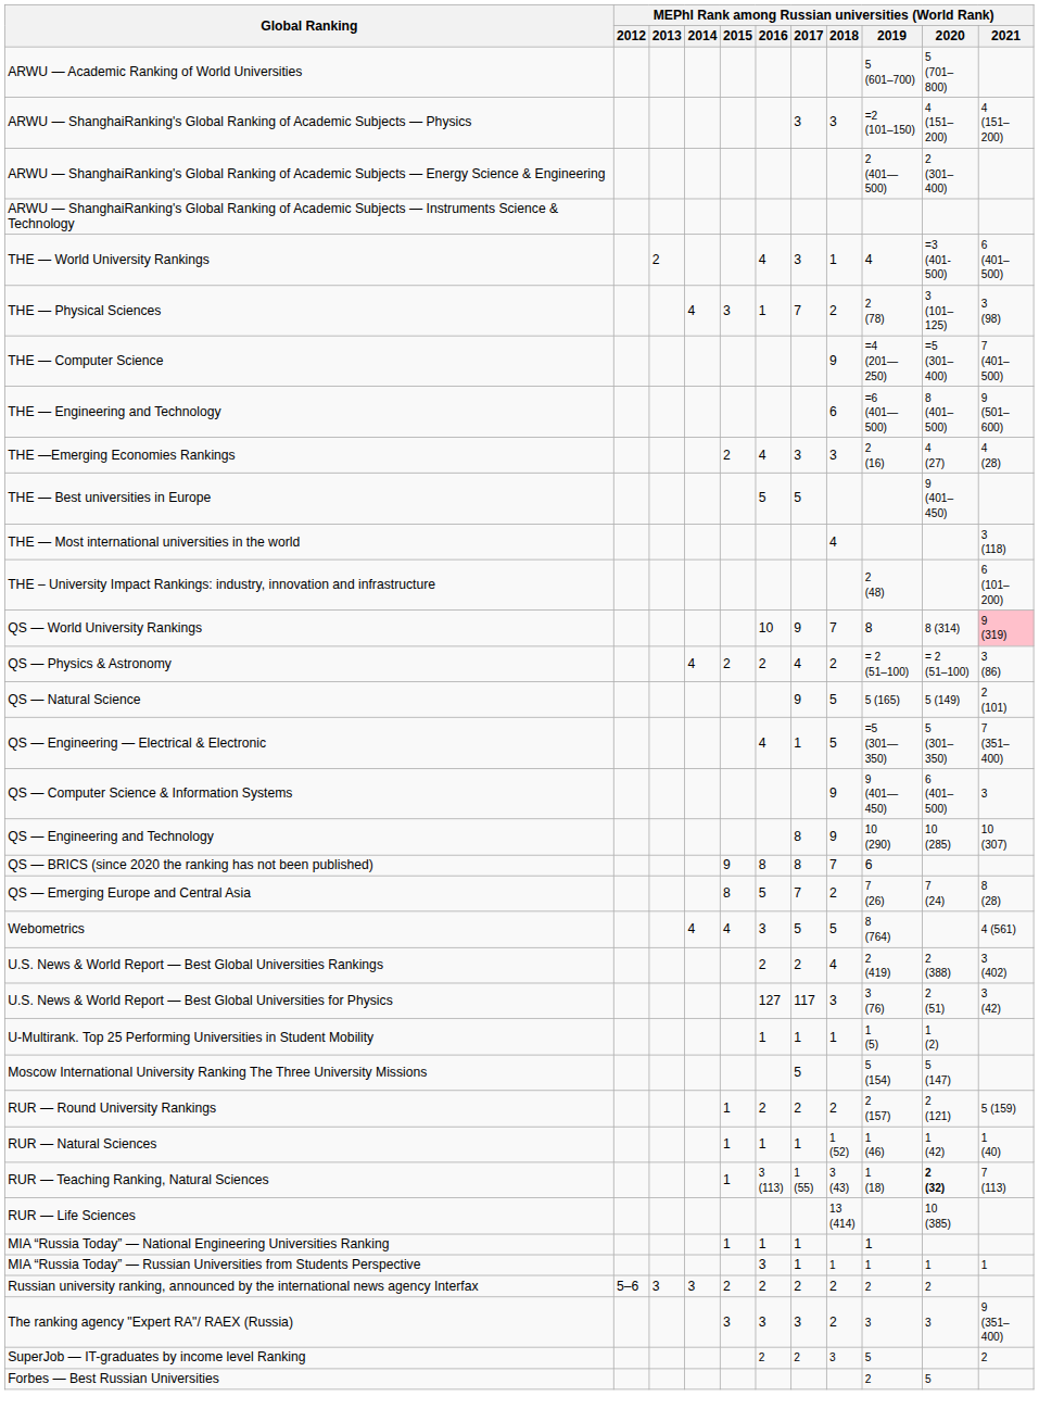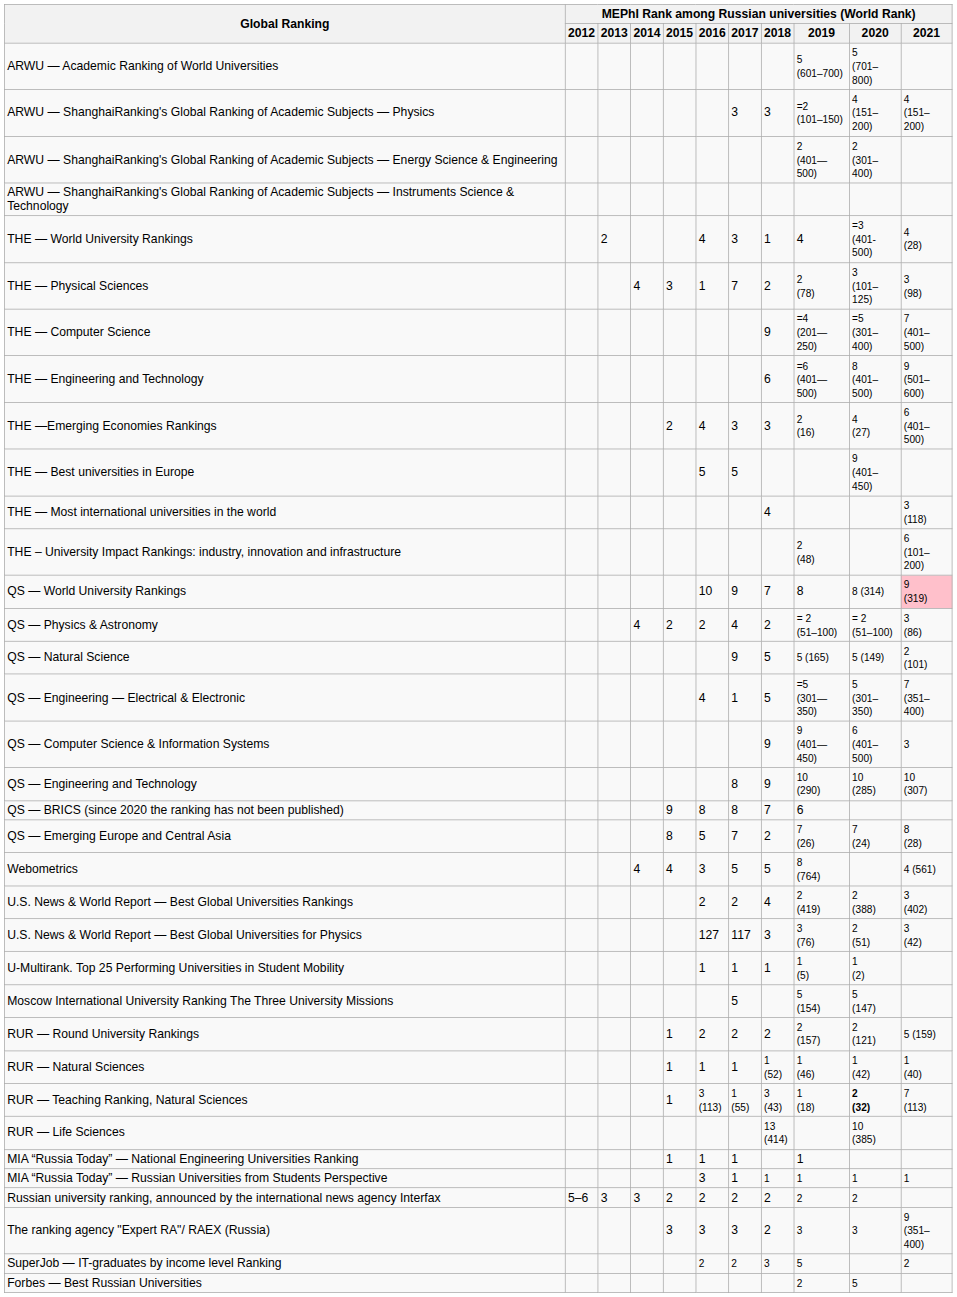THE — World University Rankings | MEPhI Rank among Russian universities (World Rank) / 2021: 6 (401–500) -> 4 (28)
THE —Emerging Economies Rankings | MEPhI Rank among Russian universities (World Rank) / 2021: 4 (28) -> 6 (401–500)
